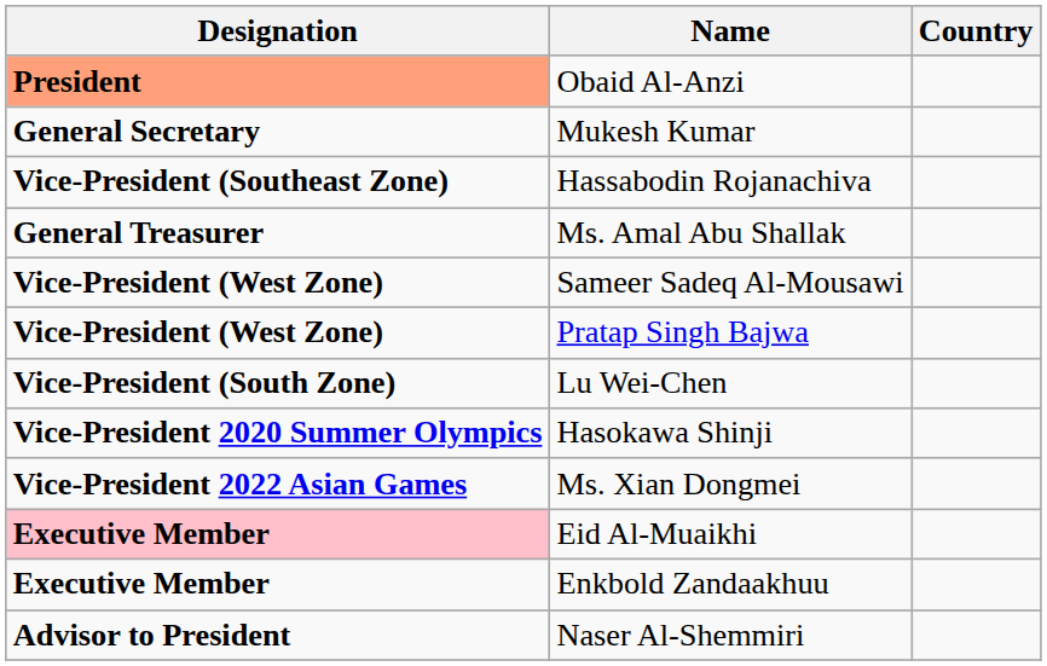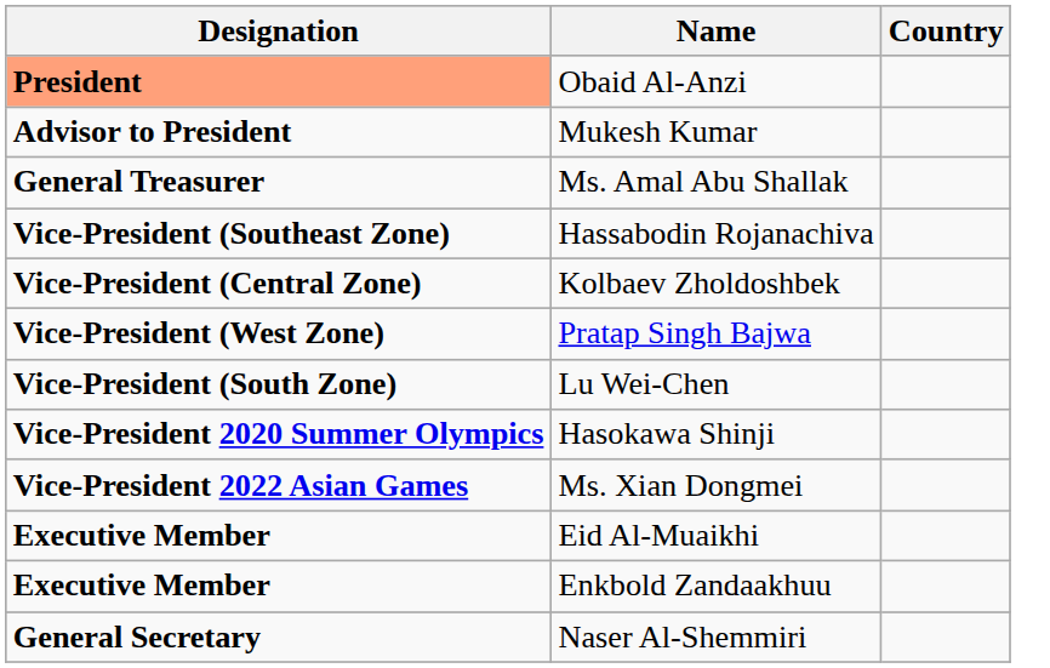Mukesh Kumar | Designation: General Secretary -> Advisor to President
rows swapped: Ms. Amal Abu Shallak <-> Hassabodin Rojanachiva
- row: Vice-President (West Zone) | Sameer Sadeq Al-Mousawi
+ row: Vice-President (Central Zone) | Kolbaev Zholdoshbek
Eid Al-Muaikhi | Designation: pink background -> no background
Naser Al-Shemmiri | Designation: Advisor to President -> General Secretary
